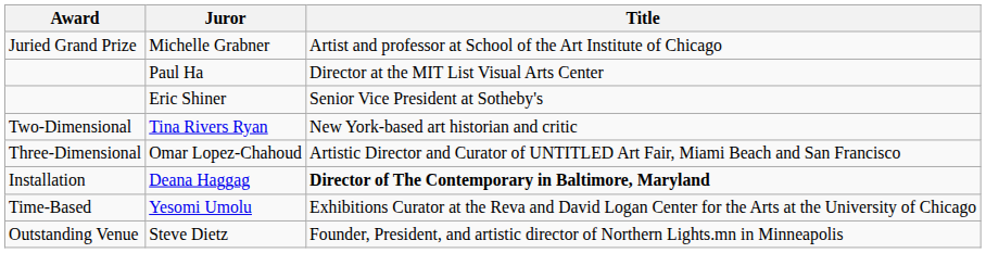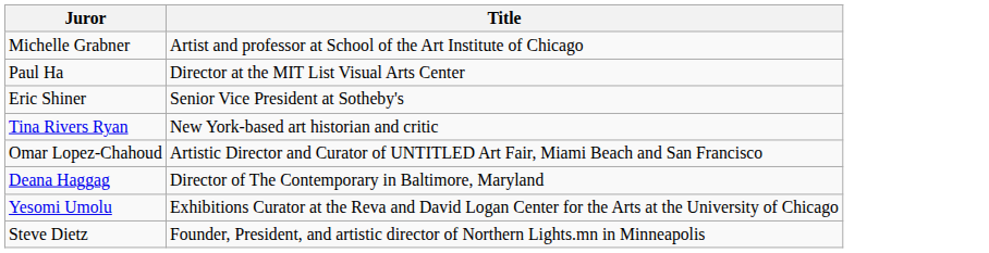- column: Award | Juried Grand Prize | Two-Dimensional | Three-Dimensional | Installation | Time-Based | Outstanding Venue
Deana Haggag | Title: bold -> normal
